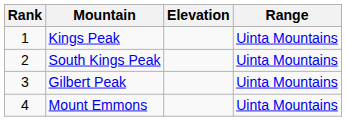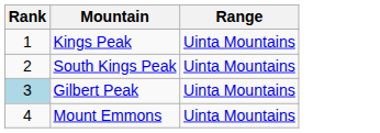- column: Elevation
Gilbert Peak | Rank: no background -> lightblue background
